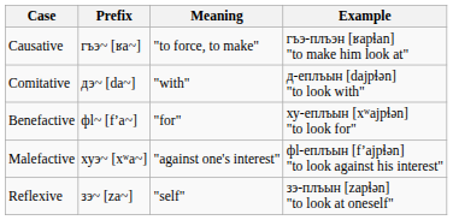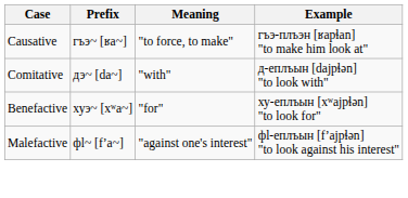Benefactive | Prefix: фӏ~ [fʼa~] -> хуэ~ [xʷa~]
Malefactive | Prefix: хуэ~ [xʷa~] -> фӏ~ [fʼa~]
- row: Reflexive | зэ~ [za~] | "self" | зэ-плъын [zapɬən] "to look at oneself"
